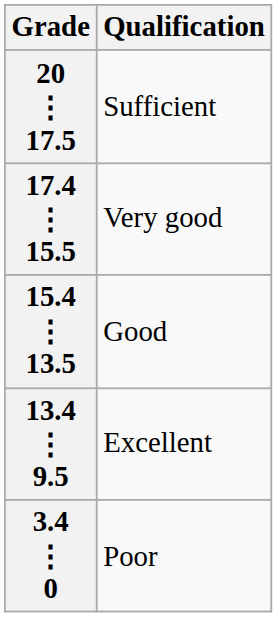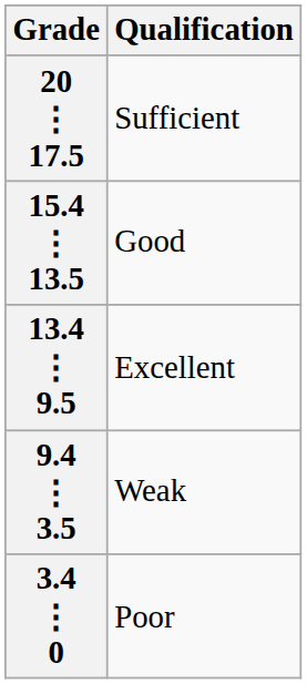- row: 17.4 ⋮ 15.5 | Very good
+ row: 9.4 ⋮ 3.5 | Weak
